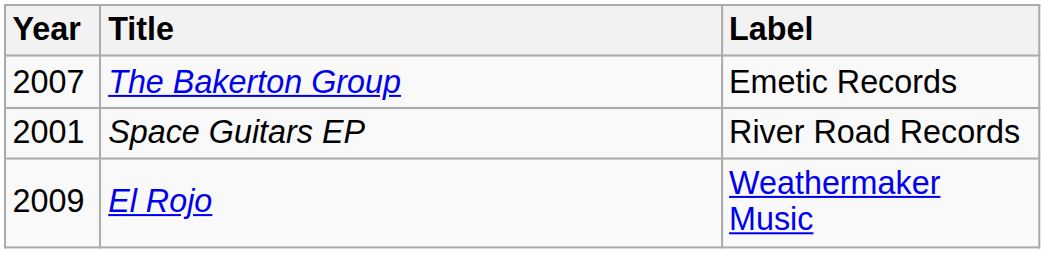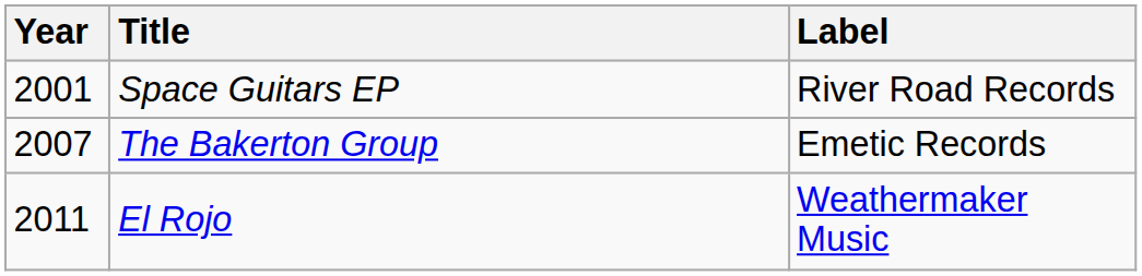rows swapped: Space Guitars EP <-> The Bakerton Group
El Rojo | Year: 2009 -> 2011
